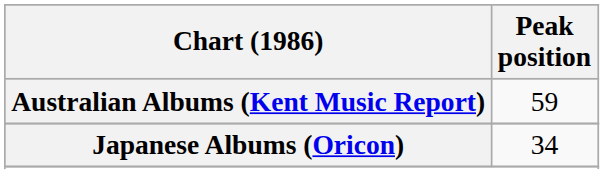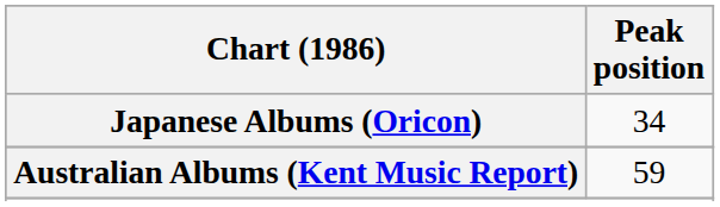rows swapped: Australian Albums (Kent Music Report) <-> Japanese Albums (Oricon)
